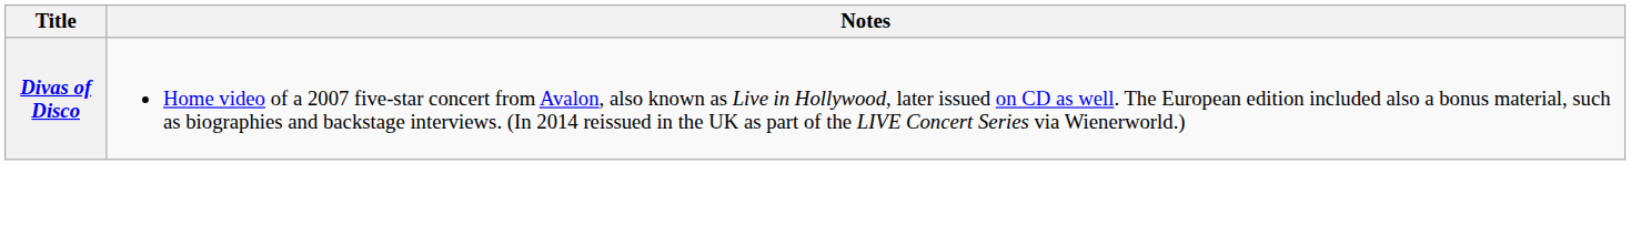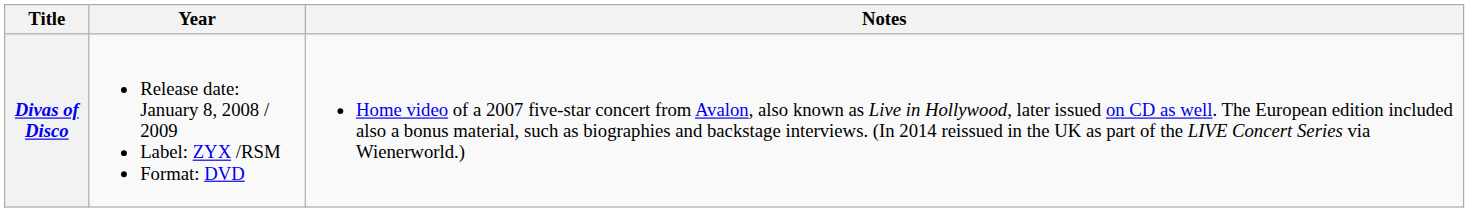+ column: Year | Release date: January 8, 2008 / 2009 Label: ZYX /RSM Format: DVD
